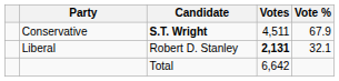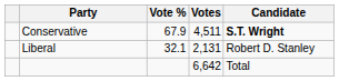columns swapped: Candidate <-> Vote %
Liberal | Votes: bold -> normal
